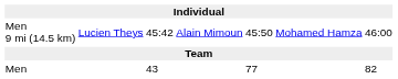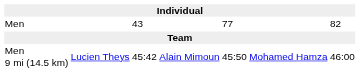rows swapped: Men 9 mi (14.5 km) <-> Men
